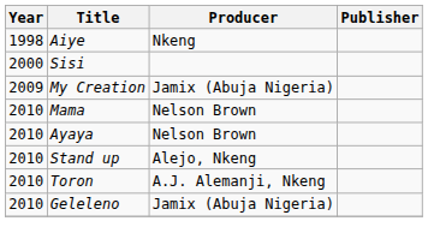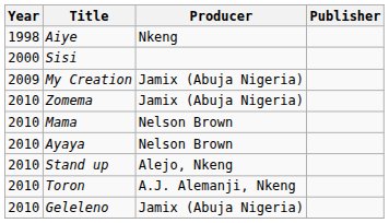+ row: 2010 | Zomema | Jamix (Abuja Nigeria)
